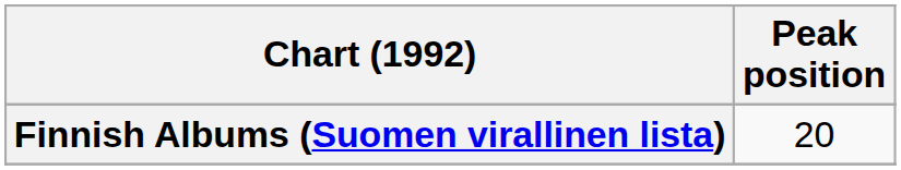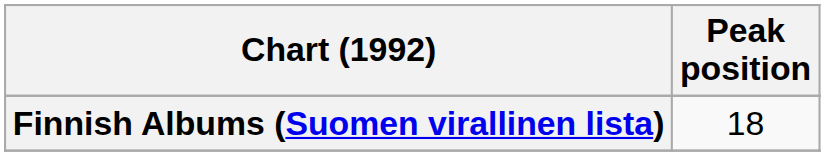Finnish Albums (Suomen virallinen lista) | Peak position: 20 -> 18
